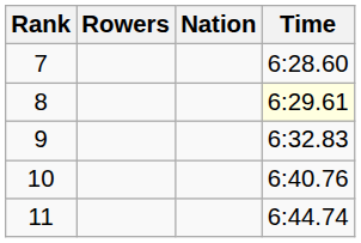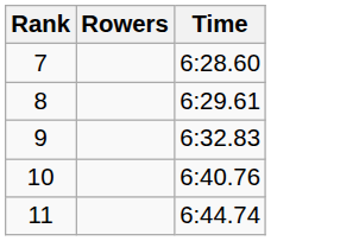- column: Nation
8 | Time: lightyellow background -> no background
